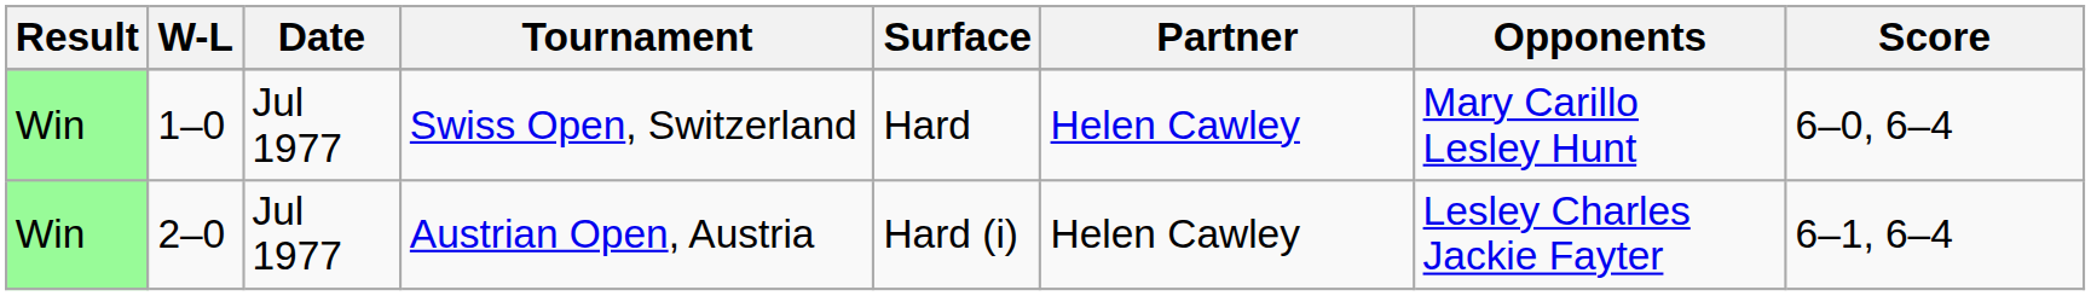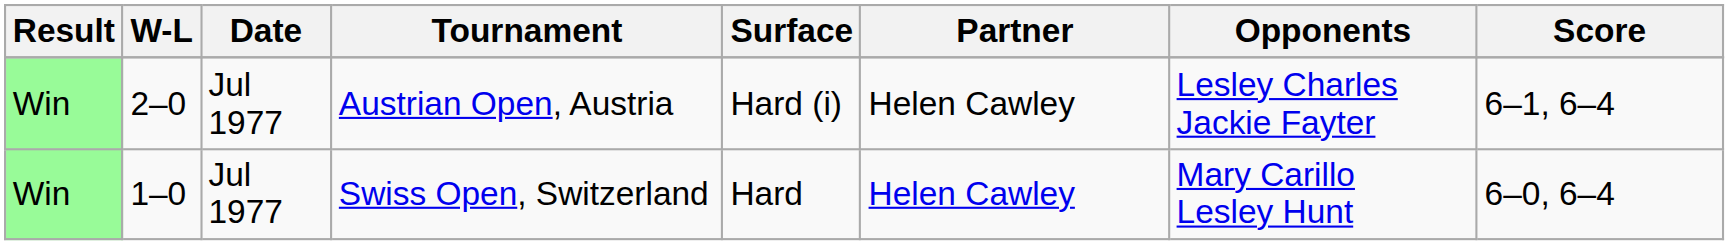rows swapped: Swiss Open, Switzerland <-> Austrian Open, Austria
